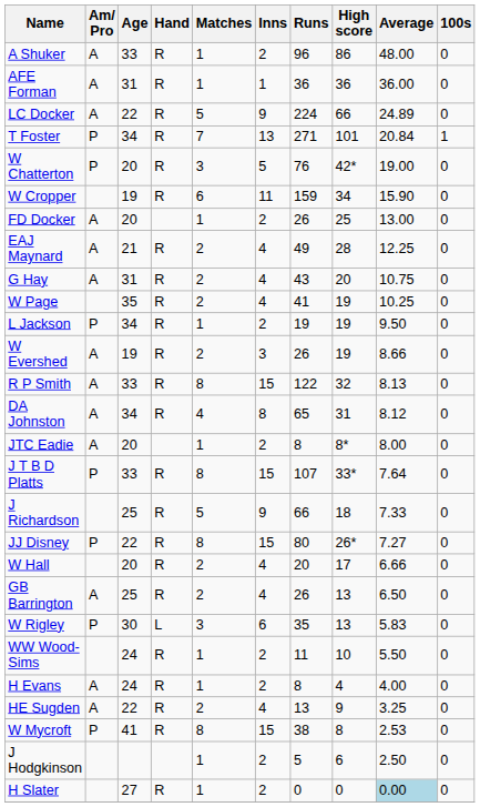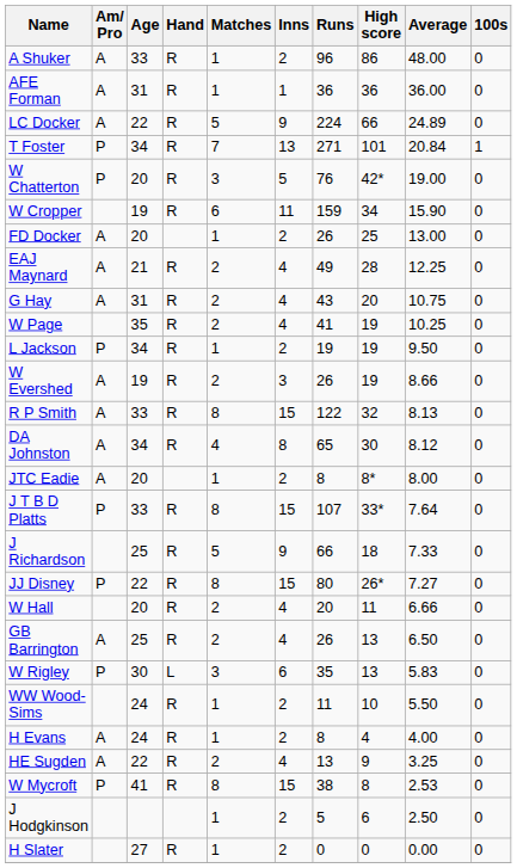DA Johnston | High score: 31 -> 30
W Hall | High score: 17 -> 11
H Slater | Average: lightblue background -> no background
